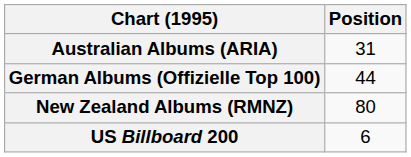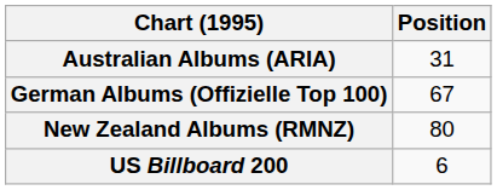German Albums (Offizielle Top 100) | Position: 44 -> 67
